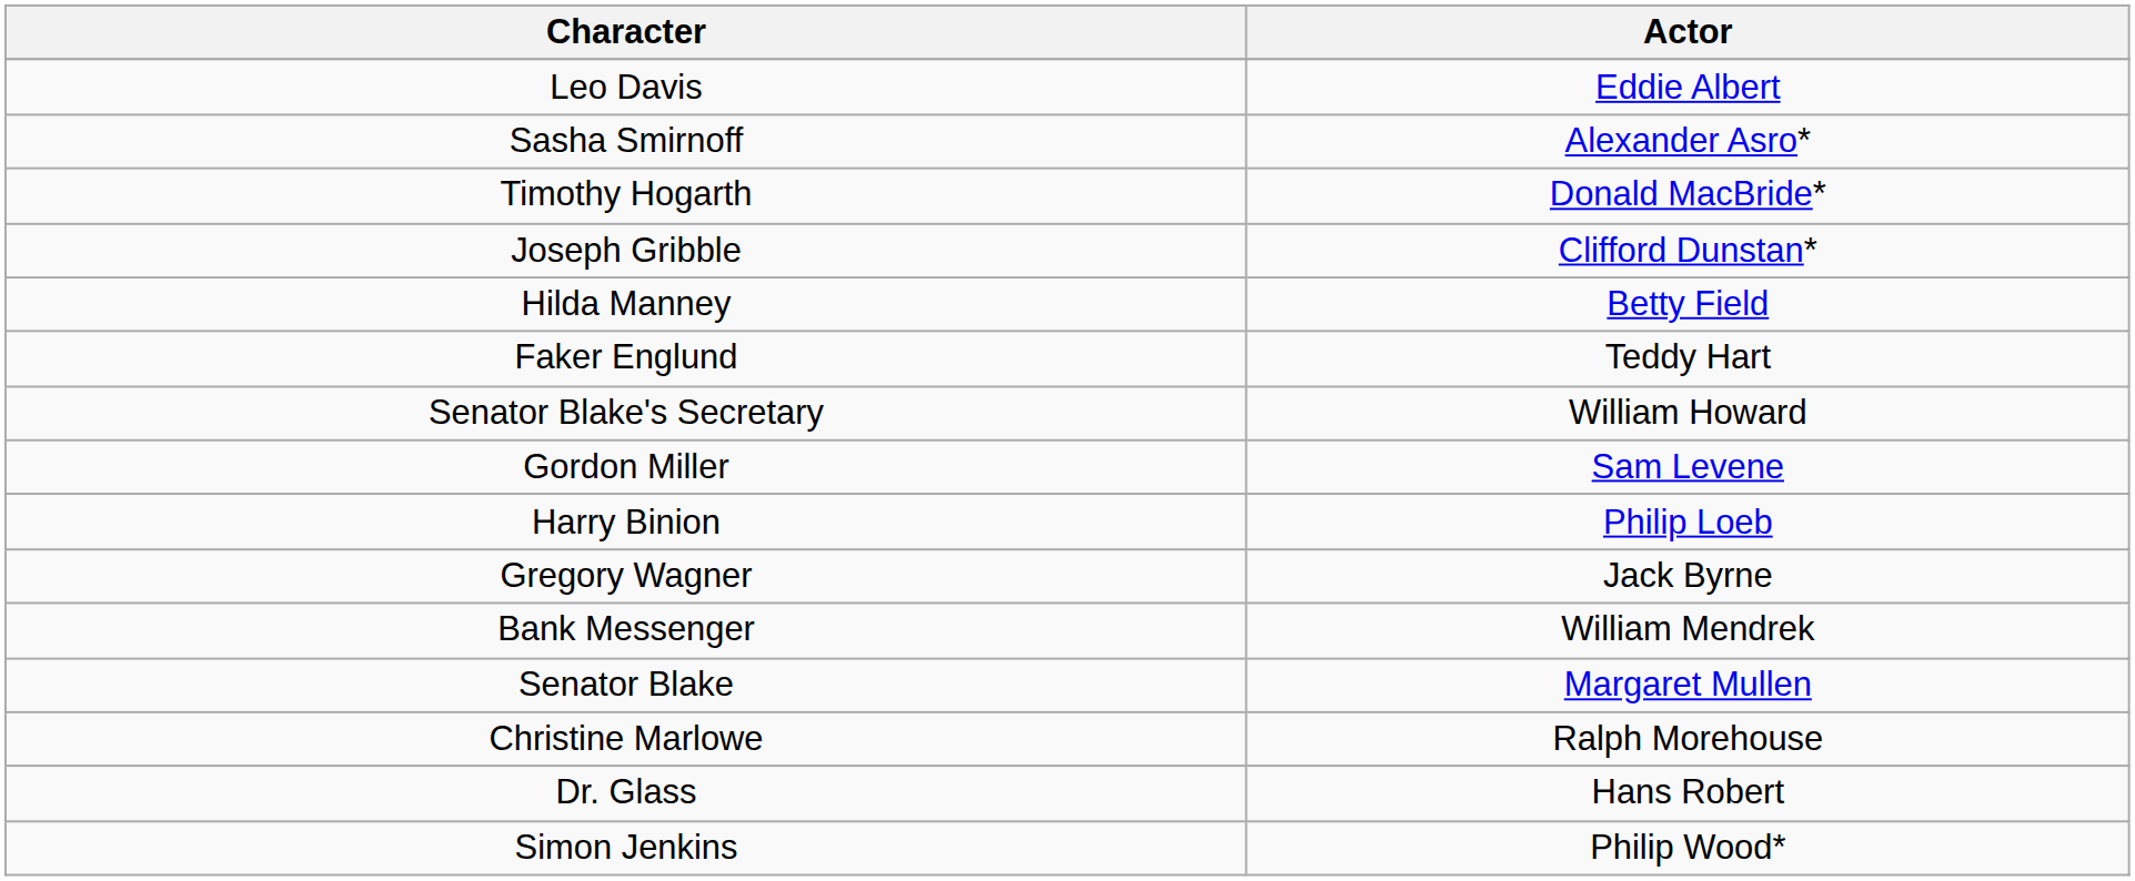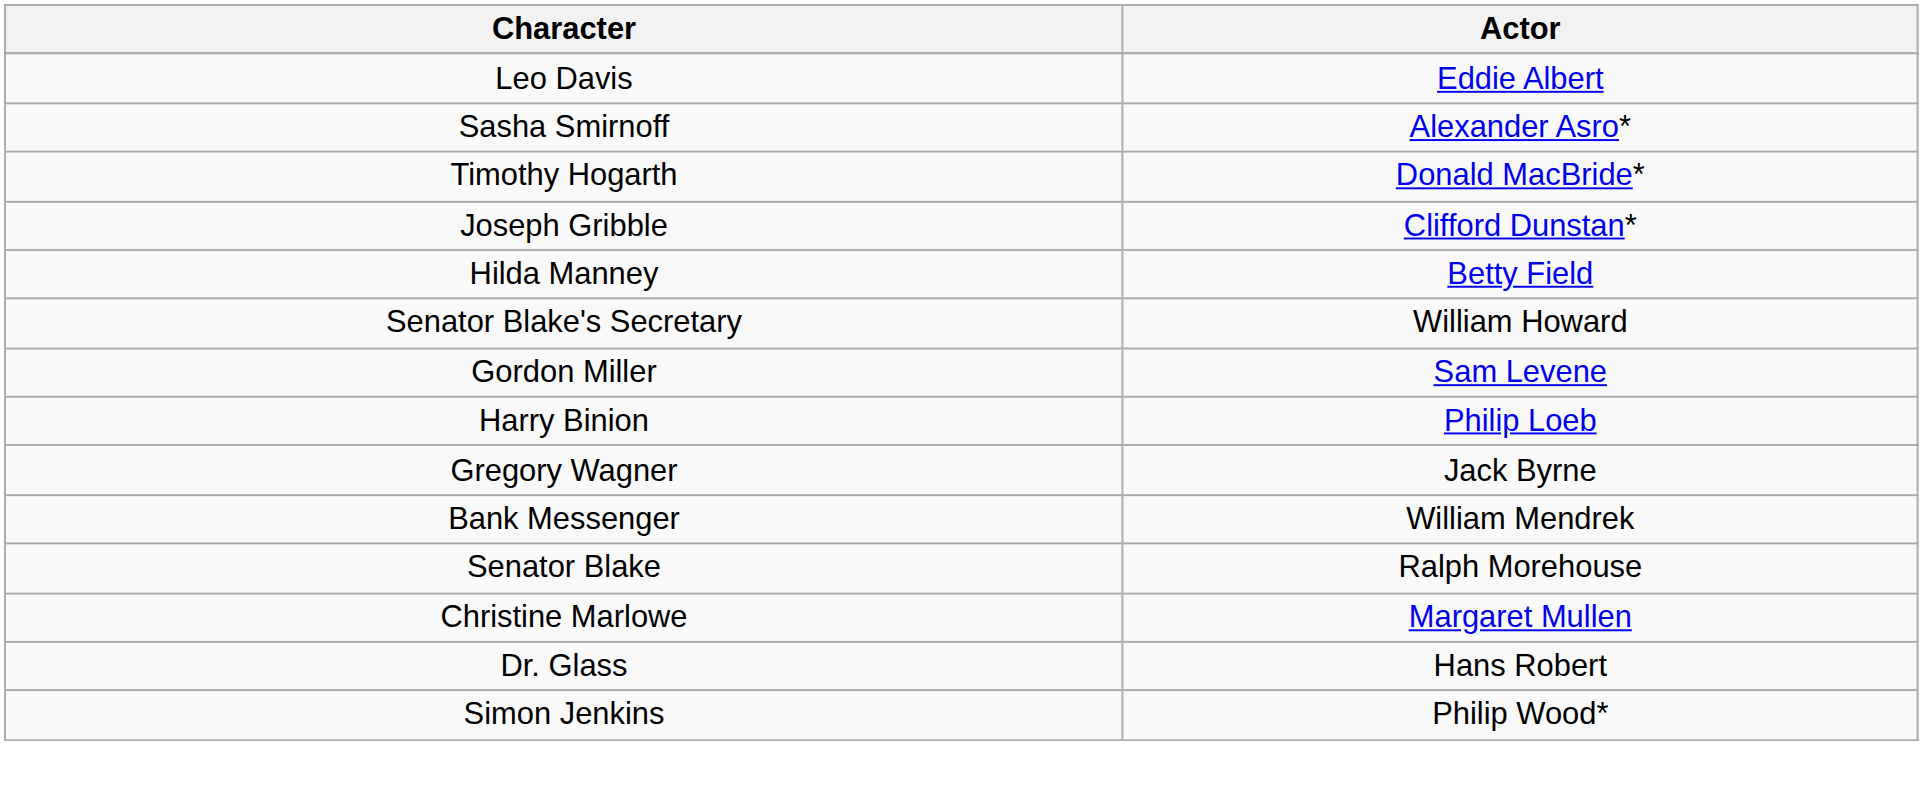- row: Faker Englund | Teddy Hart
Senator Blake | Actor: Margaret Mullen -> Ralph Morehouse
Christine Marlowe | Actor: Ralph Morehouse -> Margaret Mullen
